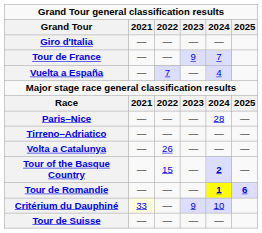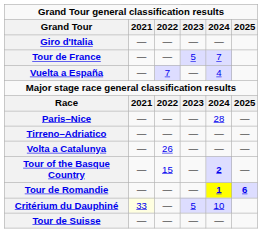Tour de France | 2023: 9 -> 5
Critérium du Dauphiné | 2023: 9 -> 5
